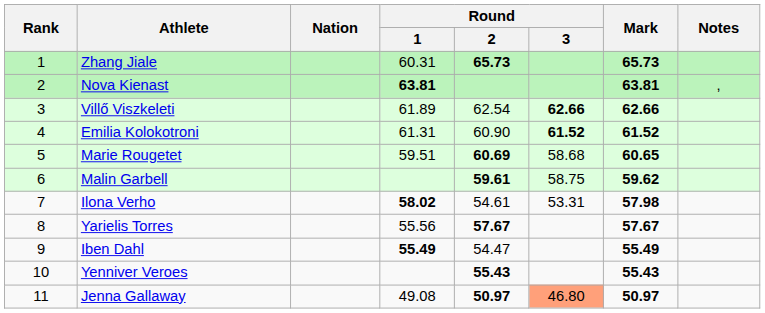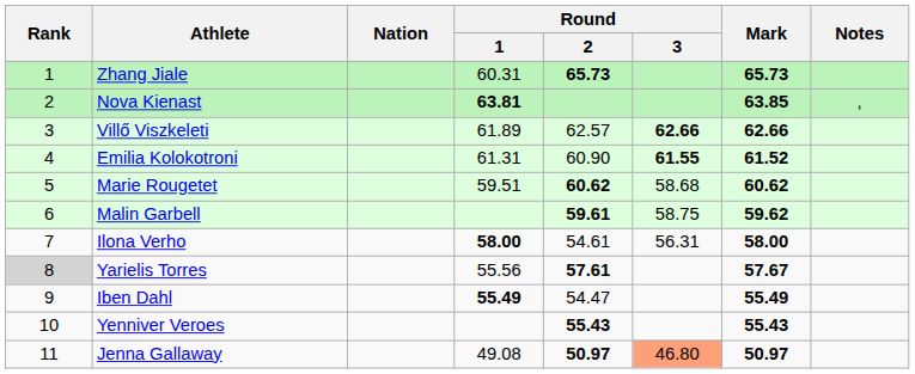Nova Kienast | Mark: 63.81 -> 63.85
Villő Viszkeleti | Round / 2: 62.54 -> 62.57
Emilia Kolokotroni | Round / 3: 61.52 -> 61.55
Marie Rougetet | Round / 2: 60.69 -> 60.62
Marie Rougetet | Mark: 60.65 -> 60.62
Ilona Verho | Round / 1: 58.02 -> 58.00
Ilona Verho | Round / 3: 53.31 -> 56.31
Ilona Verho | Mark: 57.98 -> 58.00
Yarielis Torres | Rank: no background -> lightgrey background
Yarielis Torres | Round / 2: 57.67 -> 57.61
